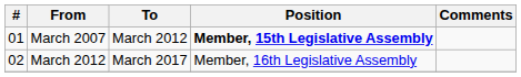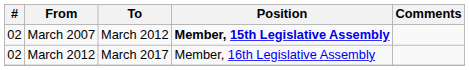March 2007 | #: 01 -> 02
